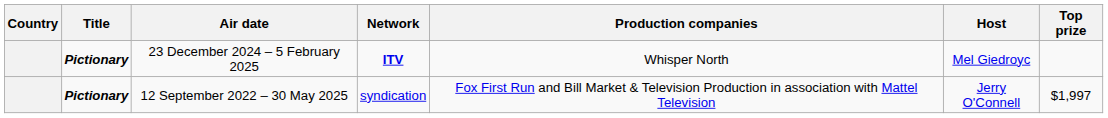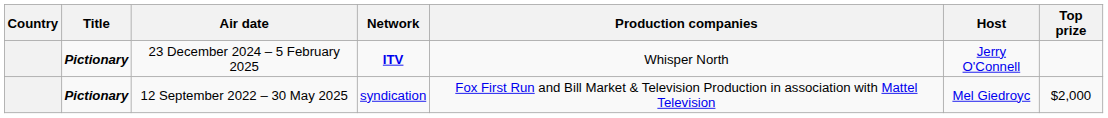23 December 2024 – 5 February 2025 | Host: Mel Giedroyc -> Jerry O'Connell
12 September 2022 – 30 May 2025 | Host: Jerry O'Connell -> Mel Giedroyc
12 September 2022 – 30 May 2025 | Top prize: $1,997 -> $2,000
